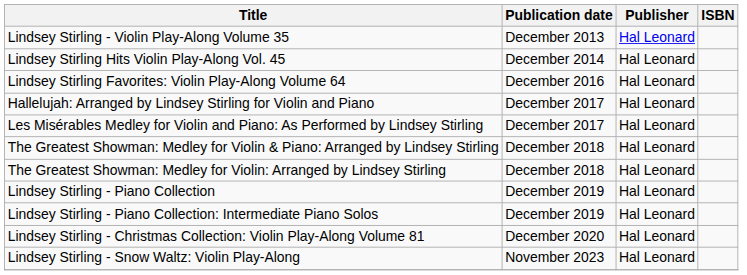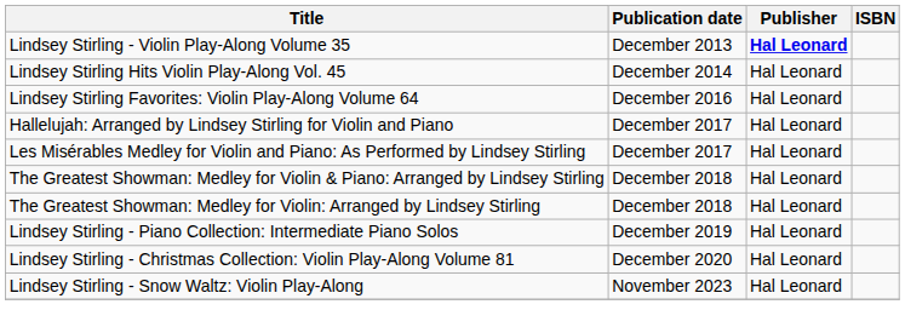Lindsey Stirling - Violin Play-Along Volume 35 | Publisher: normal -> bold
- row: Lindsey Stirling - Piano Collection | December 2019 | Hal Leonard
